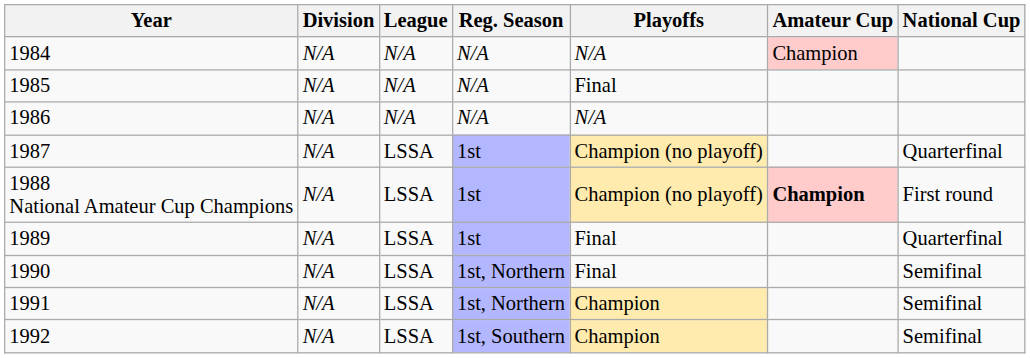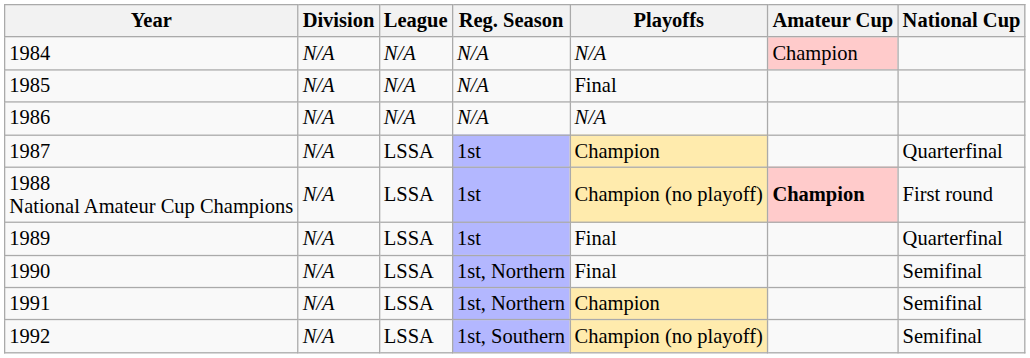1987 | Playoffs: Champion (no playoff) -> Champion
1992 | Playoffs: Champion -> Champion (no playoff)
